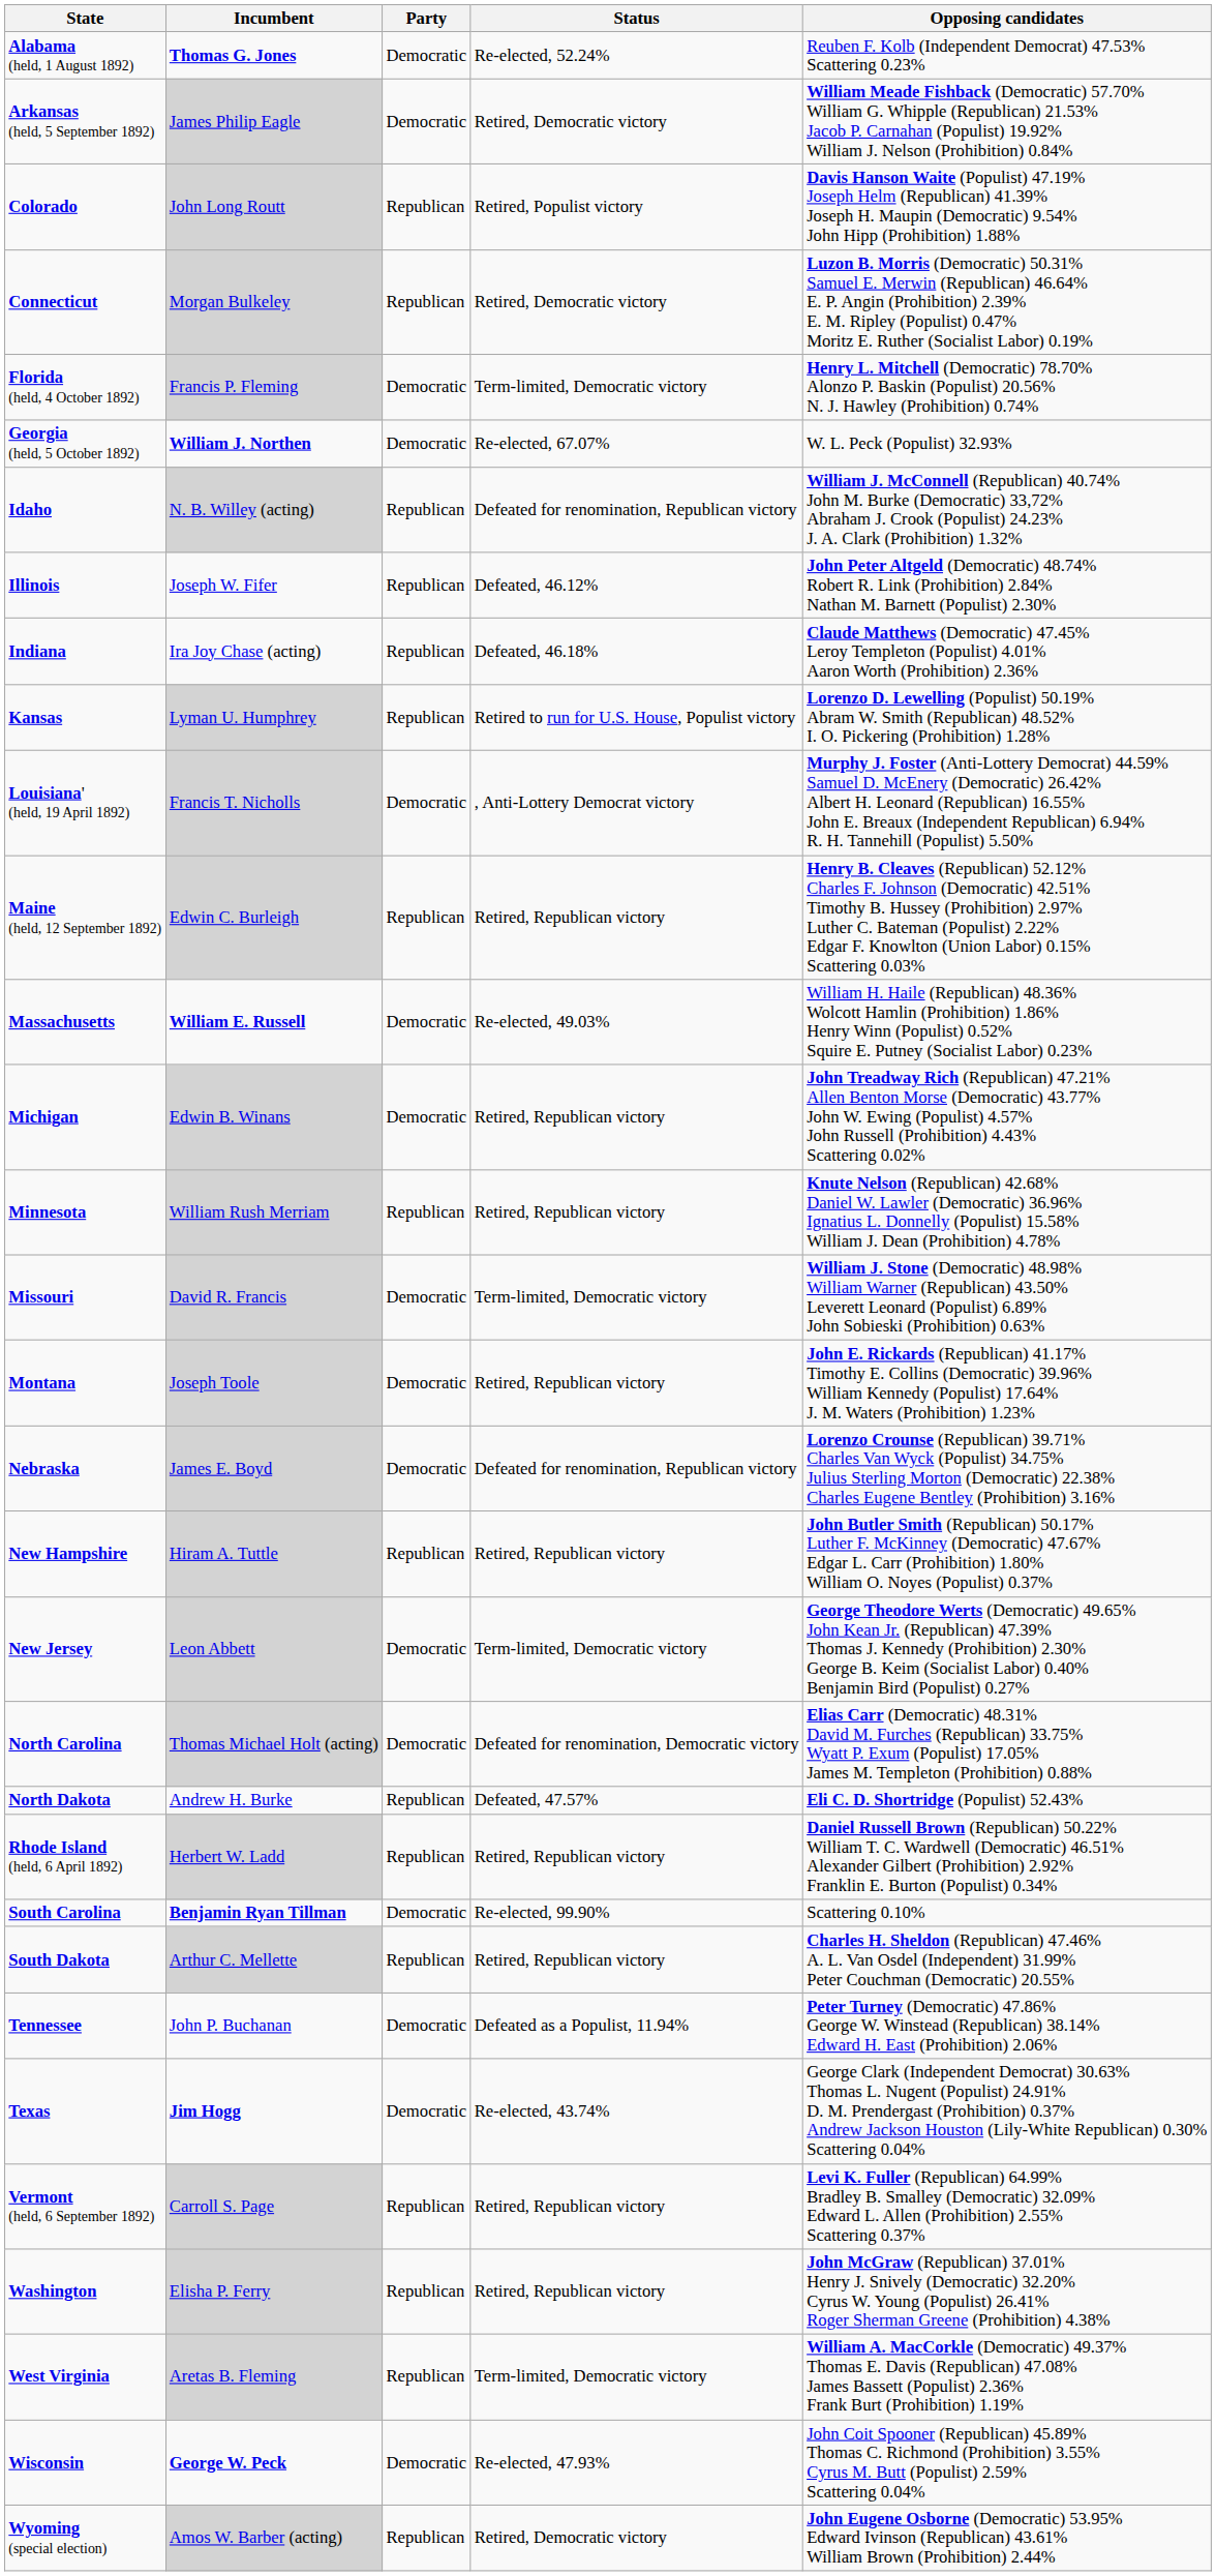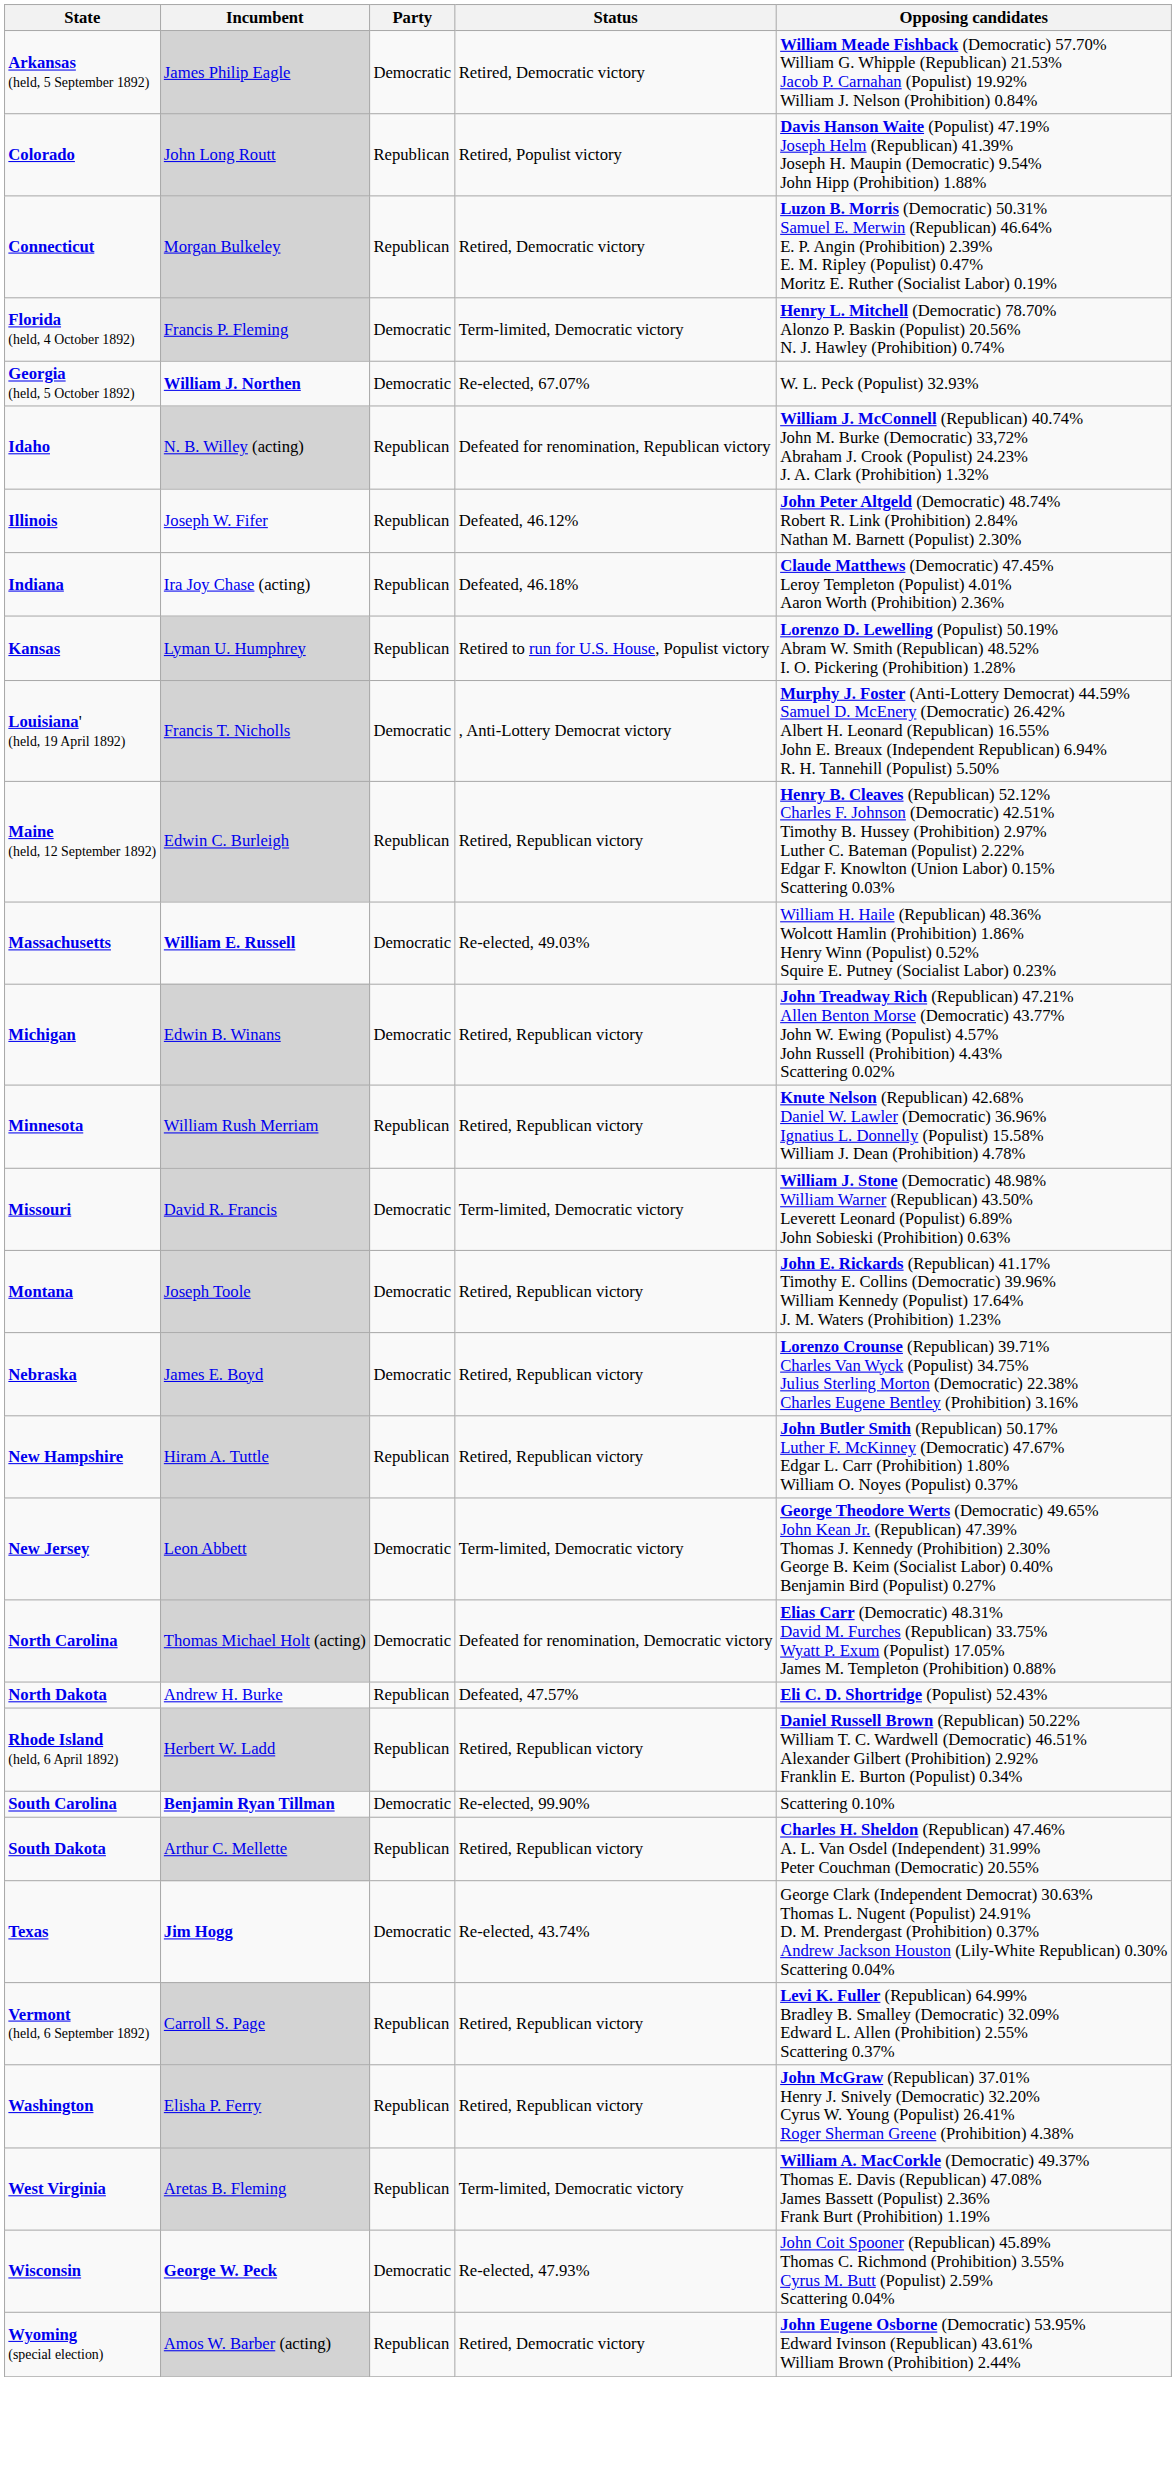- row: Alabama (held, 1 August 1892) | Thomas G. Jones | Democratic | Re-elected, 52.24% | Reuben F. Kolb (Independent Democrat) 47.53% Scattering 0.23%
Nebraska | Status: Defeated for renomination, Republican victory -> Retired, Republican victory
- row: Tennessee | John P. Buchanan | Democratic | Defeated as a Populist, 11.94% | Peter Turney (Democratic) 47.86% George W. Winstead (Republican) 38.14% Edward H. East (Prohibition) 2.06%
